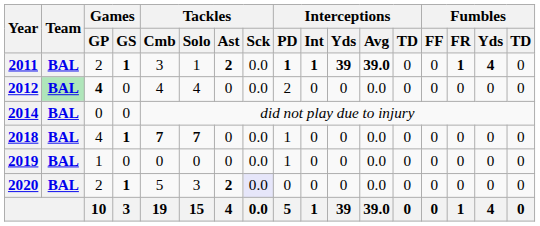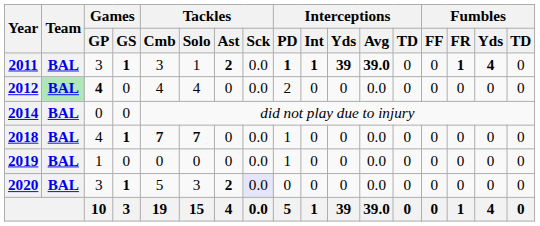2011 | Games / GP: 2 -> 3
2020 | Games / GP: 2 -> 3
